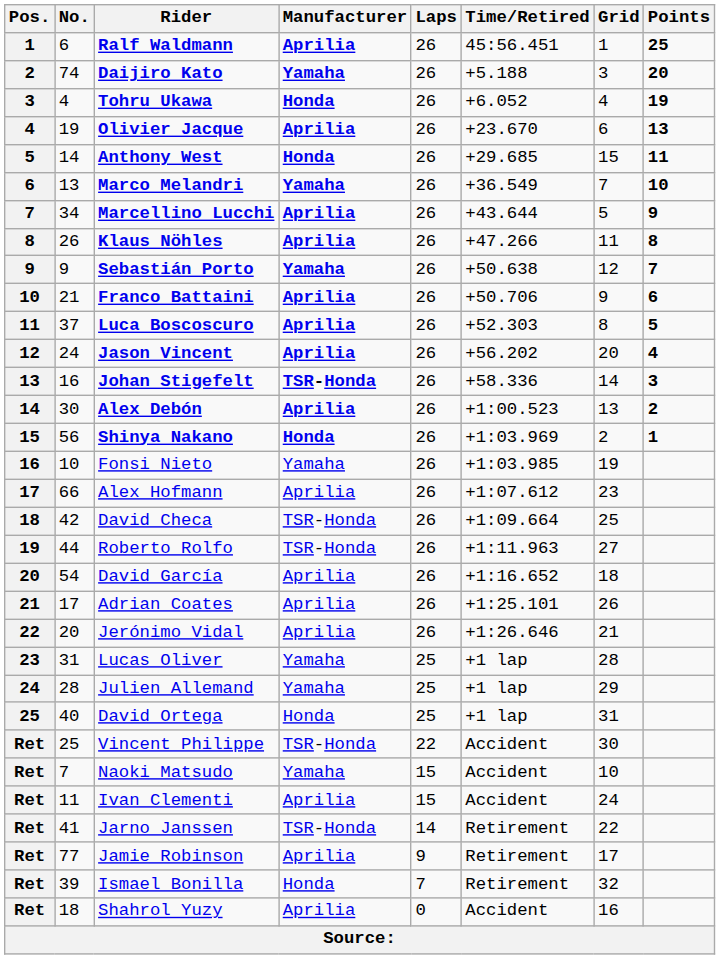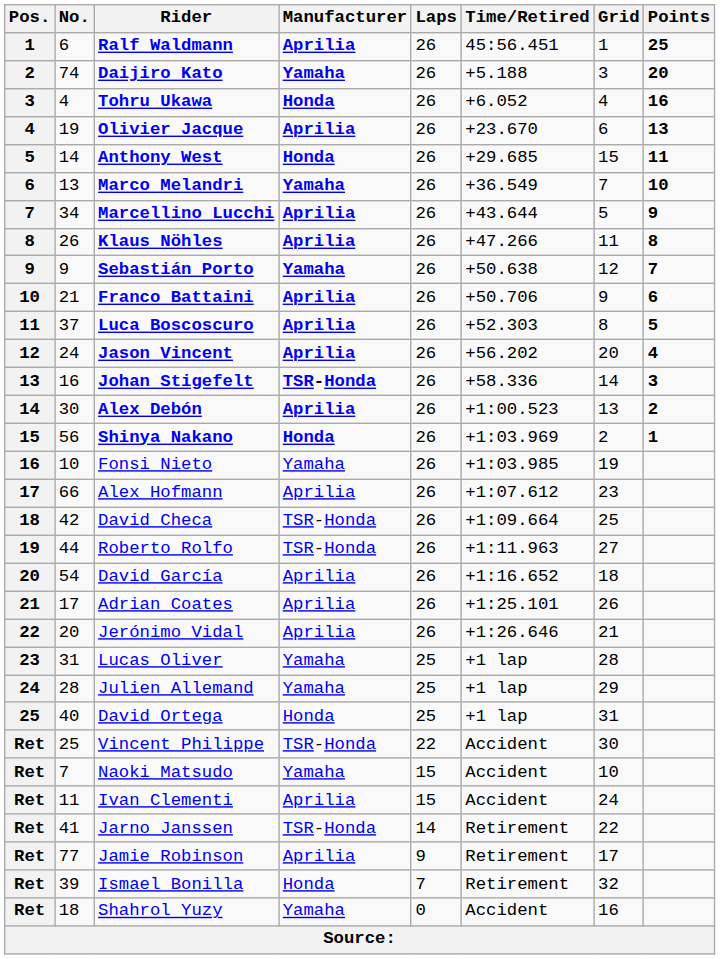Tohru Ukawa | Points: 19 -> 16
Shahrol Yuzy | Manufacturer: Aprilia -> Yamaha
